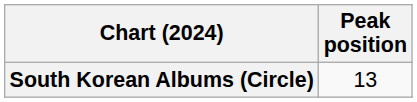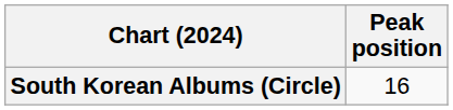South Korean Albums (Circle) | Peak position: 13 -> 16
